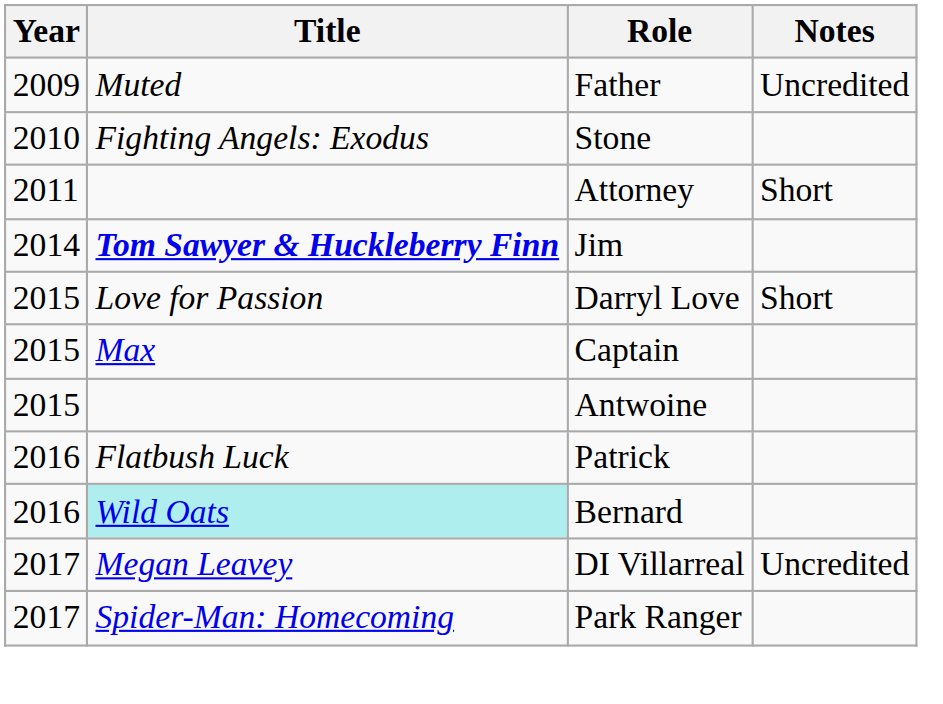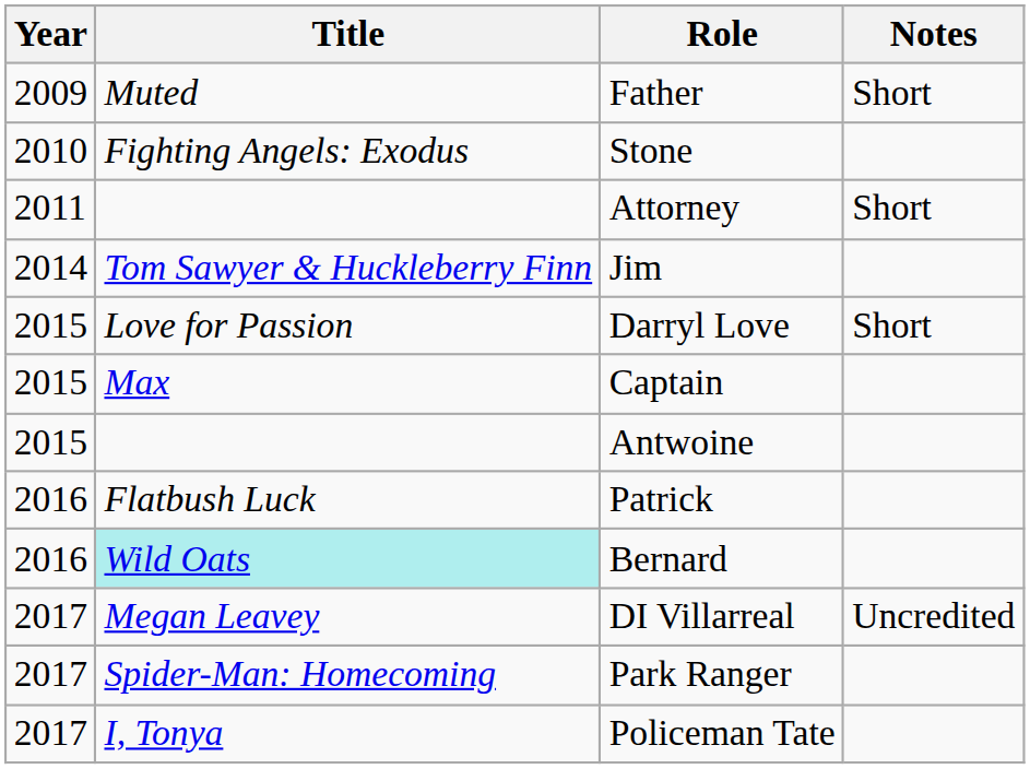Father | Notes: Uncredited -> Short
Jim | Title: bold -> normal
+ row: 2017 | I, Tonya | Policeman Tate
